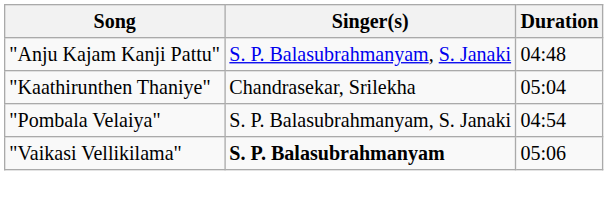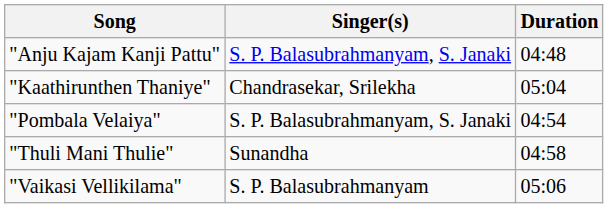+ row: "Thuli Mani Thulie" | Sunandha | 04:58
"Vaikasi Vellikilama" | Singer(s): bold -> normal
